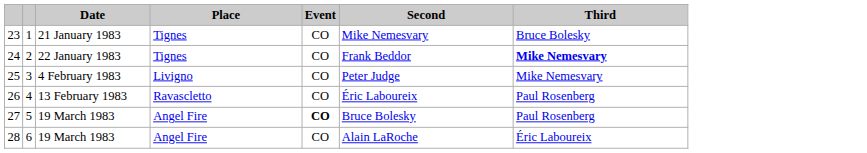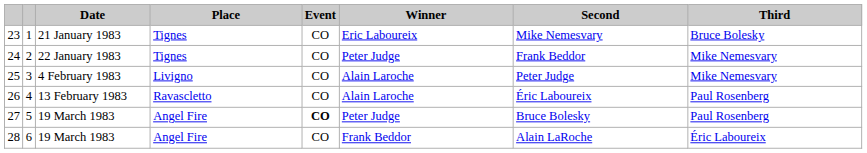+ column: Winner | Eric Laboureix | Peter Judge | Alain Laroche | Alain Laroche | Peter Judge | Frank Beddor
24 | Third: bold -> normal
